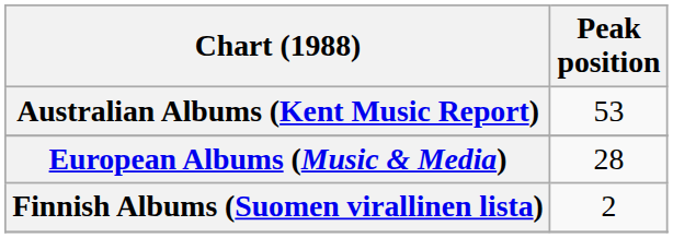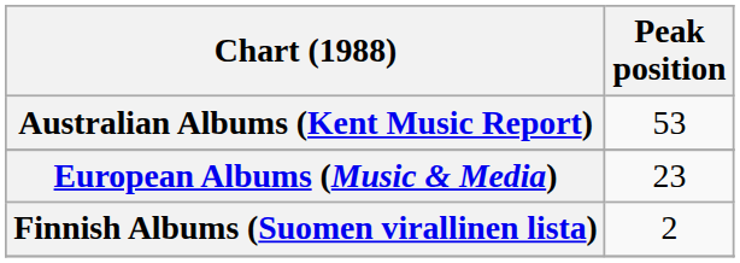European Albums (Music & Media) | Peak position: 28 -> 23
